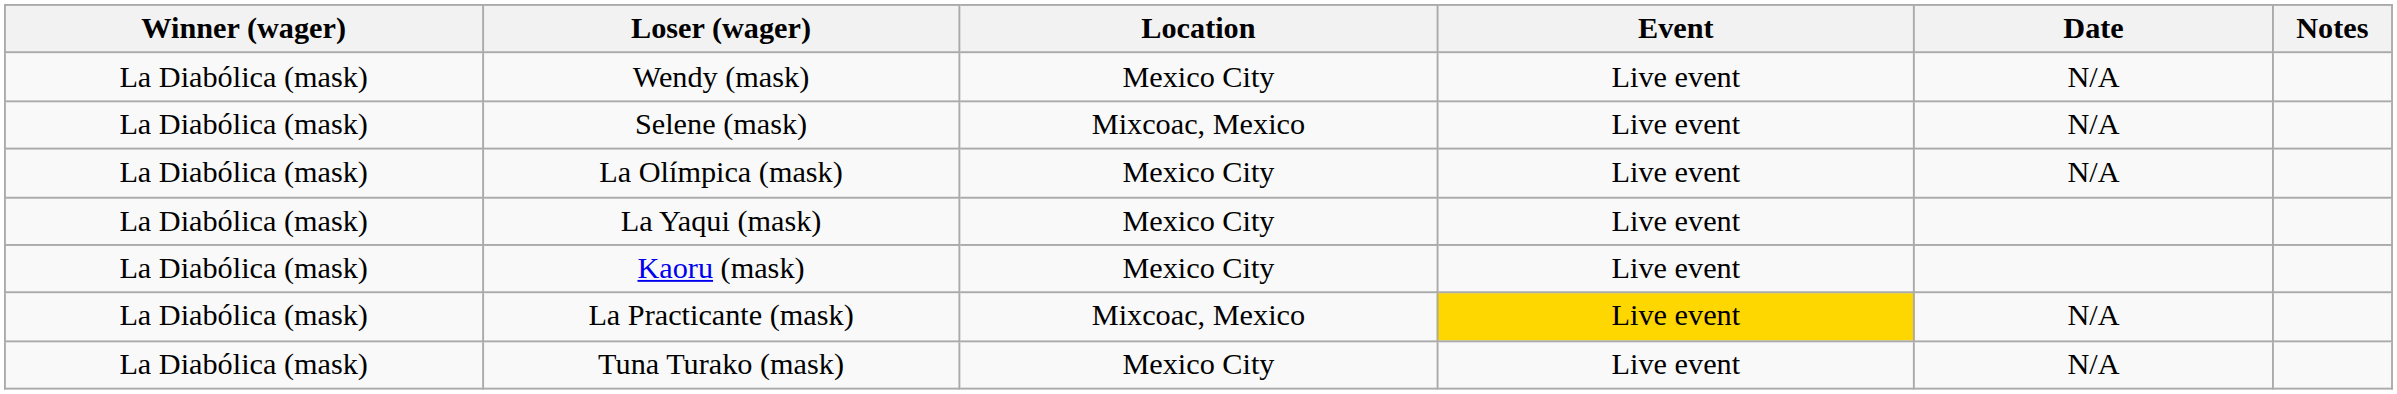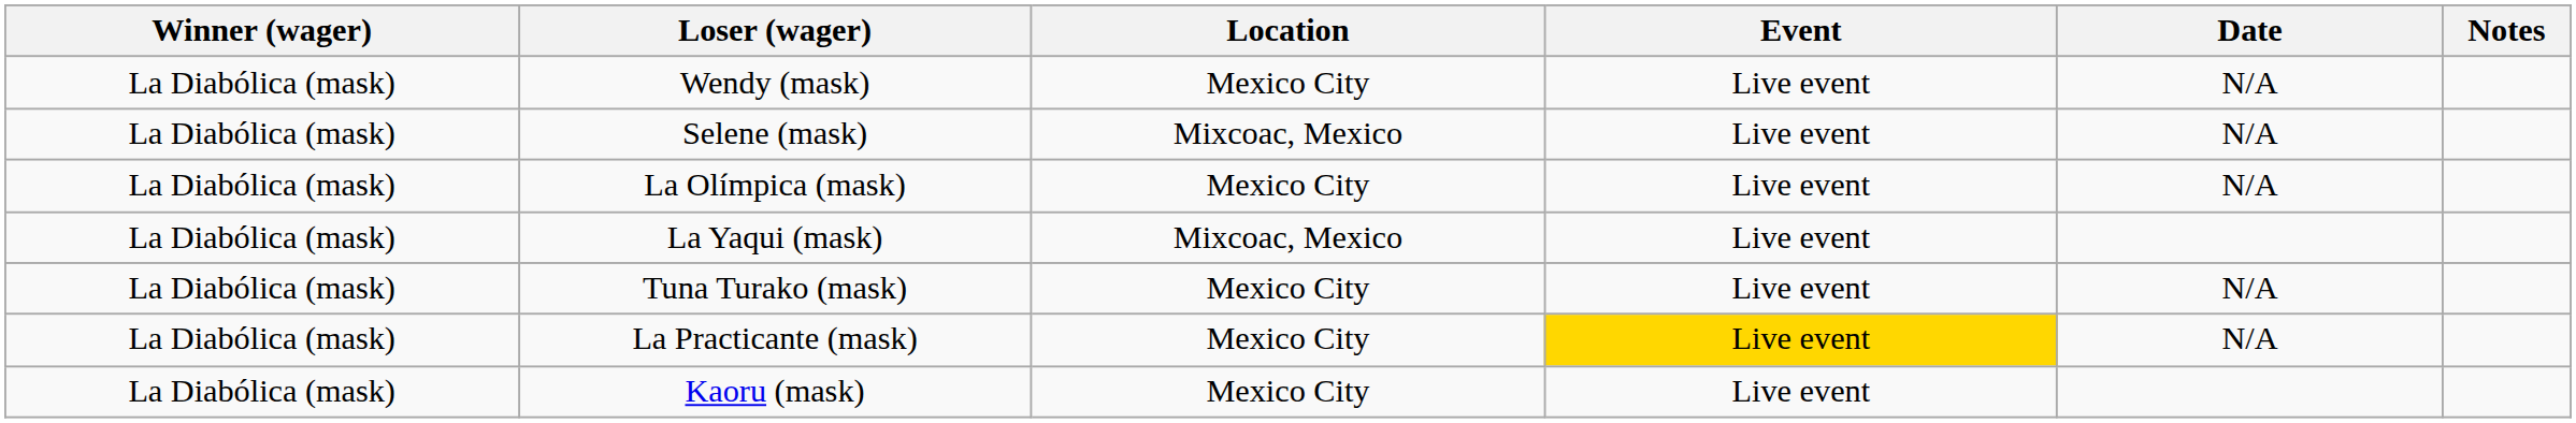La Yaqui (mask) | Location: Mexico City -> Mixcoac, Mexico
rows swapped: Kaoru (mask) <-> Tuna Turako (mask)
La Practicante (mask) | Location: Mixcoac, Mexico -> Mexico City
